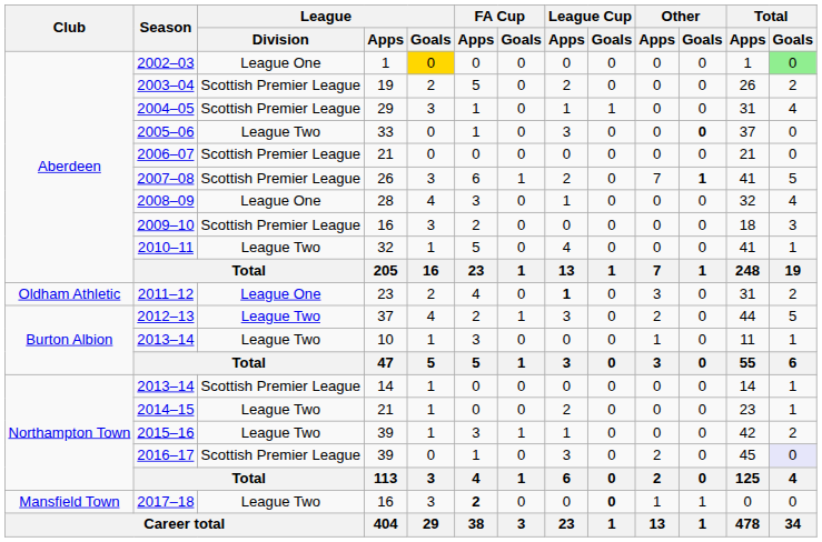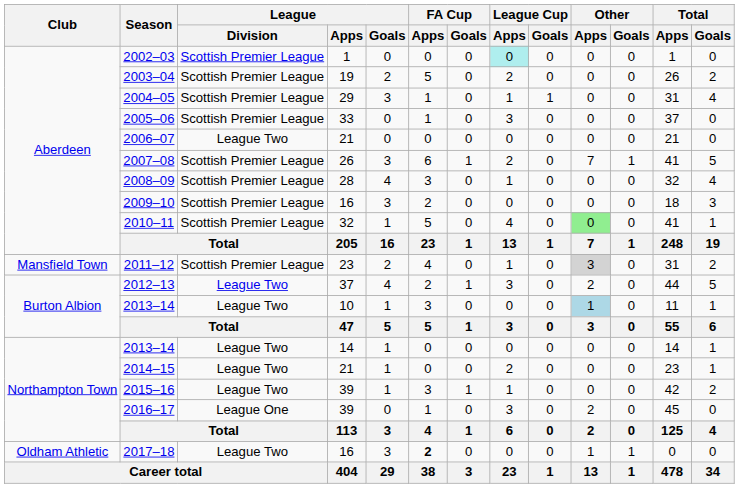2002–03 | League / Division: League One -> Scottish Premier League
2002–03 | League / Goals: gold background -> no background
2002–03 | League Cup / Apps: no background -> paleturquoise background
2002–03 | Total / Goals: lightgreen background -> no background
2005–06 | League / Division: League Two -> Scottish Premier League
2005–06 | Other / Goals: bold -> normal
2006–07 | League / Division: Scottish Premier League -> League Two
2007–08 | Other / Goals: bold -> normal
2008–09 | League / Division: League One -> Scottish Premier League
2010–11 | League / Division: League Two -> Scottish Premier League
2010–11 | Other / Apps: no background -> lightgreen background
2011–12 | Club: Oldham Athletic -> Mansfield Town
2011–12 | League / Division: League One -> Scottish Premier League
2011–12 | League Cup / Apps: bold -> normal
2011–12 | Other / Apps: no background -> lightgrey background
2013–14 / 10 | Other / Apps: no background -> lightblue background
2013–14 / 14 | League / Division: Scottish Premier League -> League Two
2016–17 | League / Division: Scottish Premier League -> League One
2016–17 | Total / Goals: lavender background -> no background
2017–18 | Club: Mansfield Town -> Oldham Athletic
2017–18 | League Cup / Goals: bold -> normal
